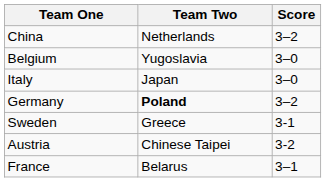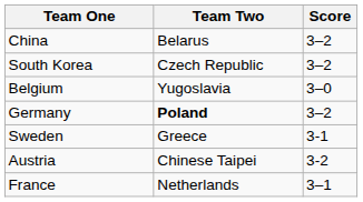China | Team Two: Netherlands -> Belarus
+ row: South Korea | Czech Republic | 3–2
- row: Italy | Japan | 3–0
France | Team Two: Belarus -> Netherlands
